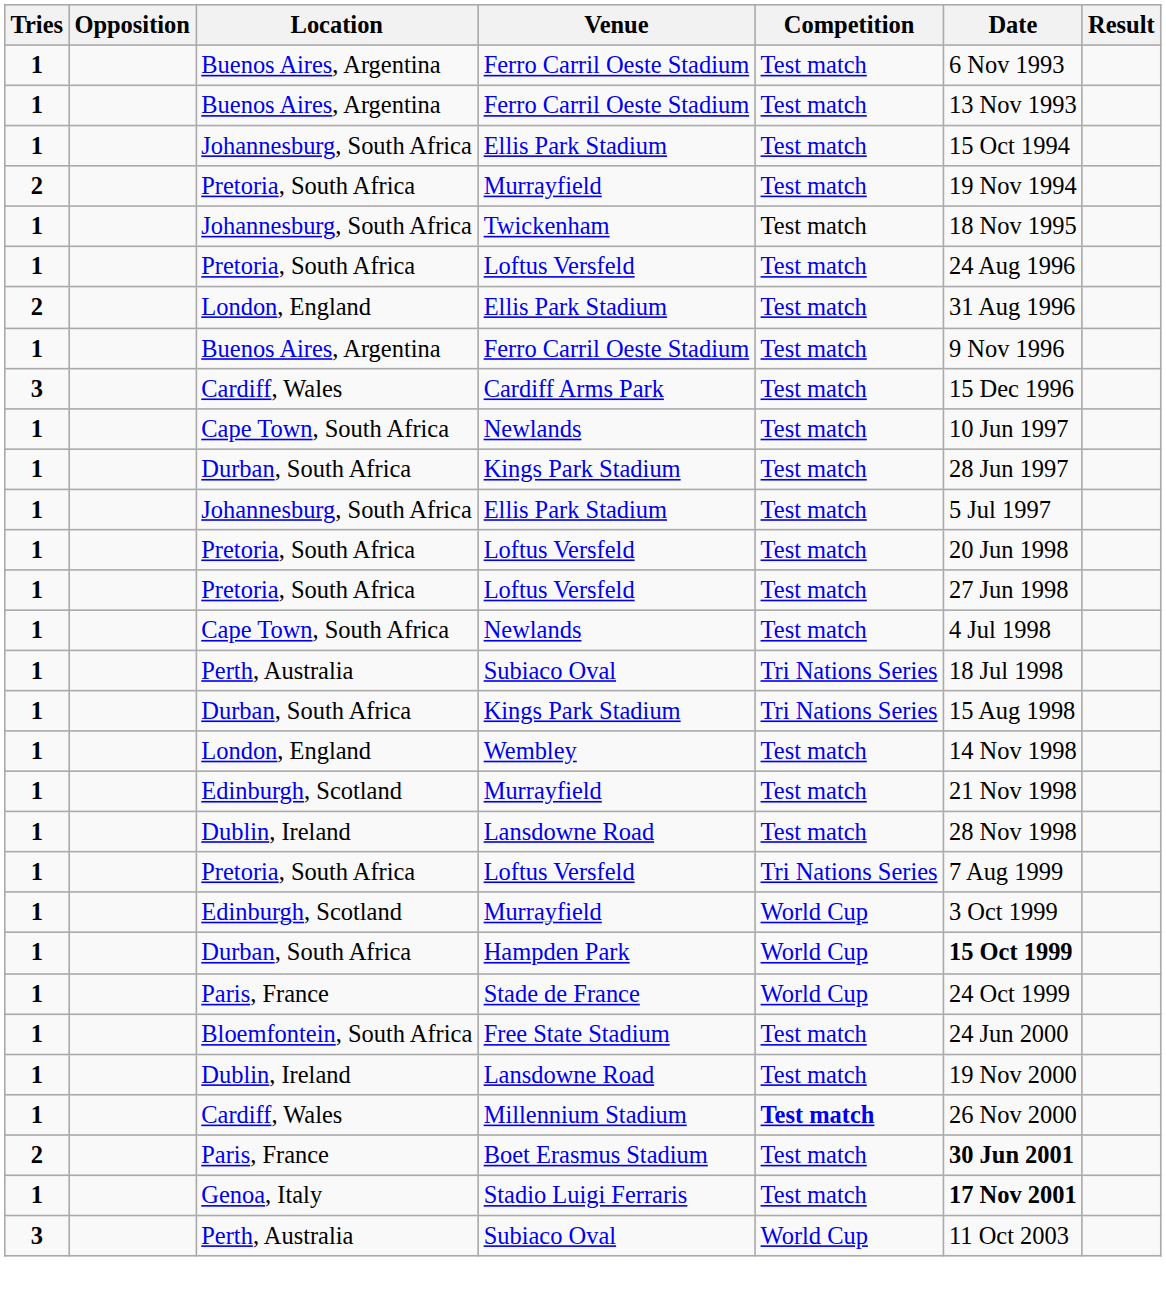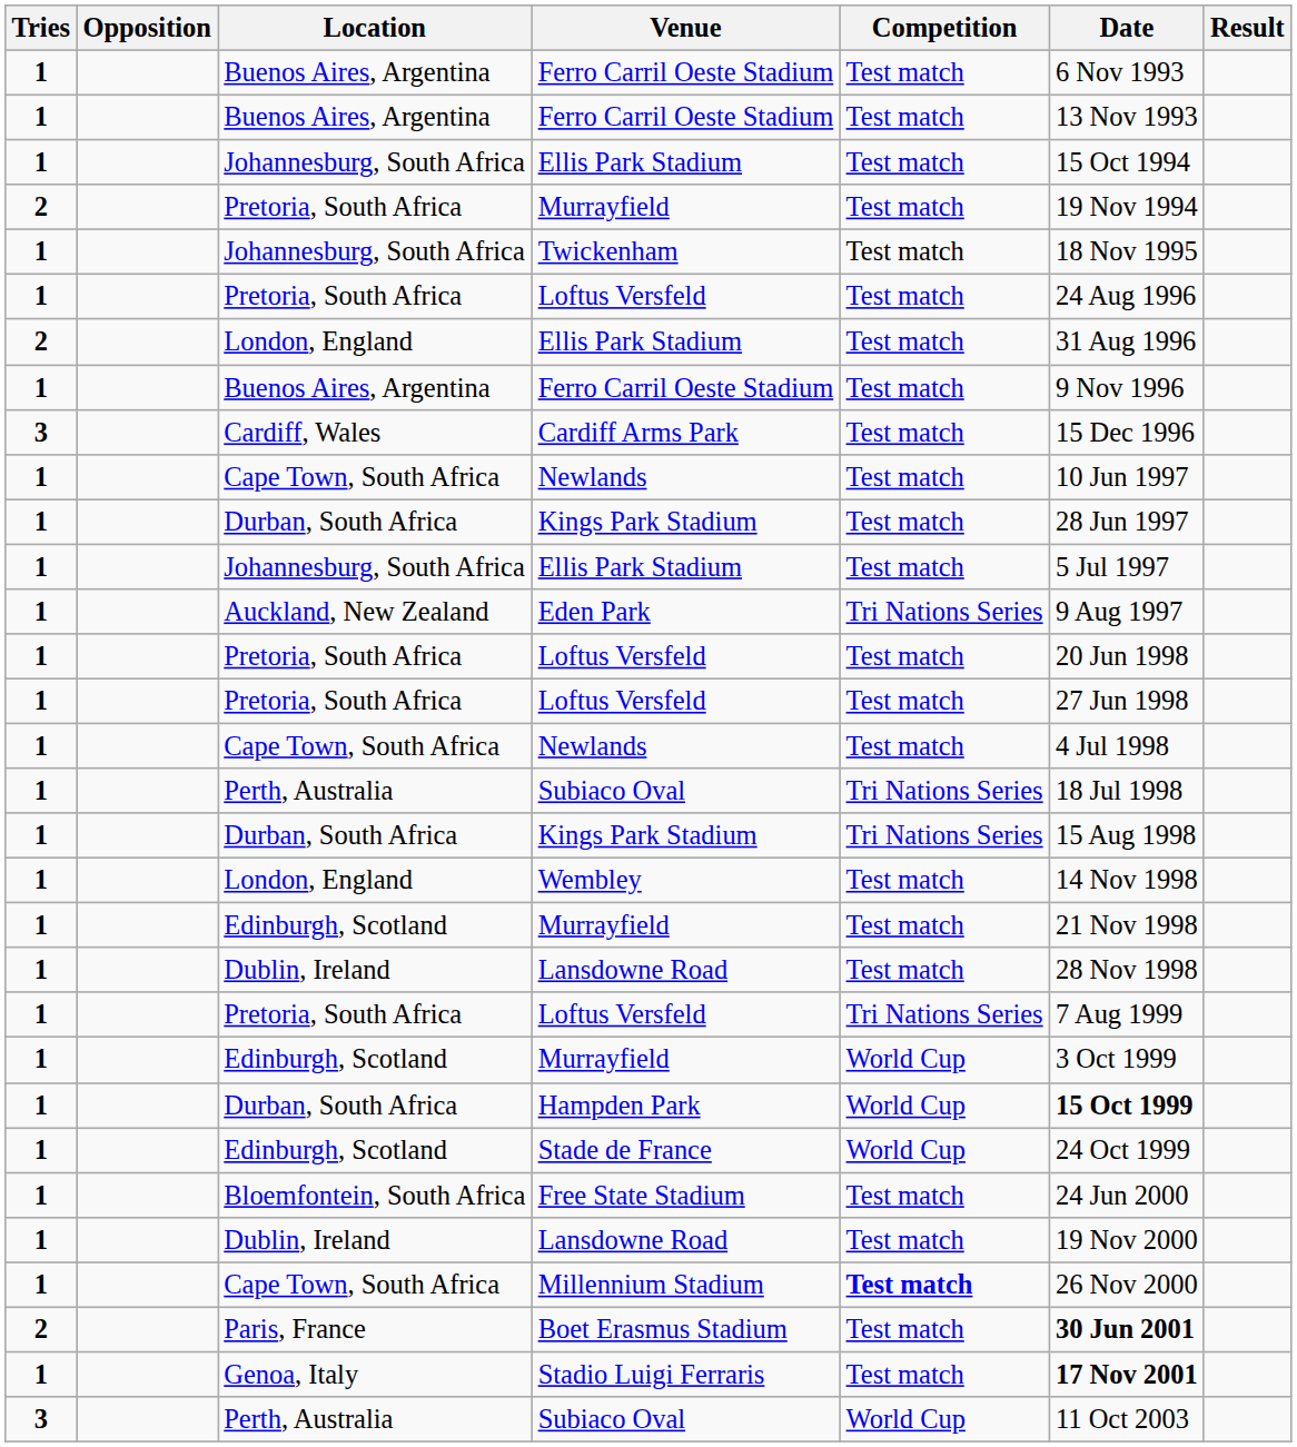+ row: 1 | Auckland, New Zealand | Eden Park | Tri Nations Series | 9 Aug 1997
Stade de France | Location: Paris, France -> Edinburgh, Scotland
Millennium Stadium | Location: Cardiff, Wales -> Cape Town, South Africa
